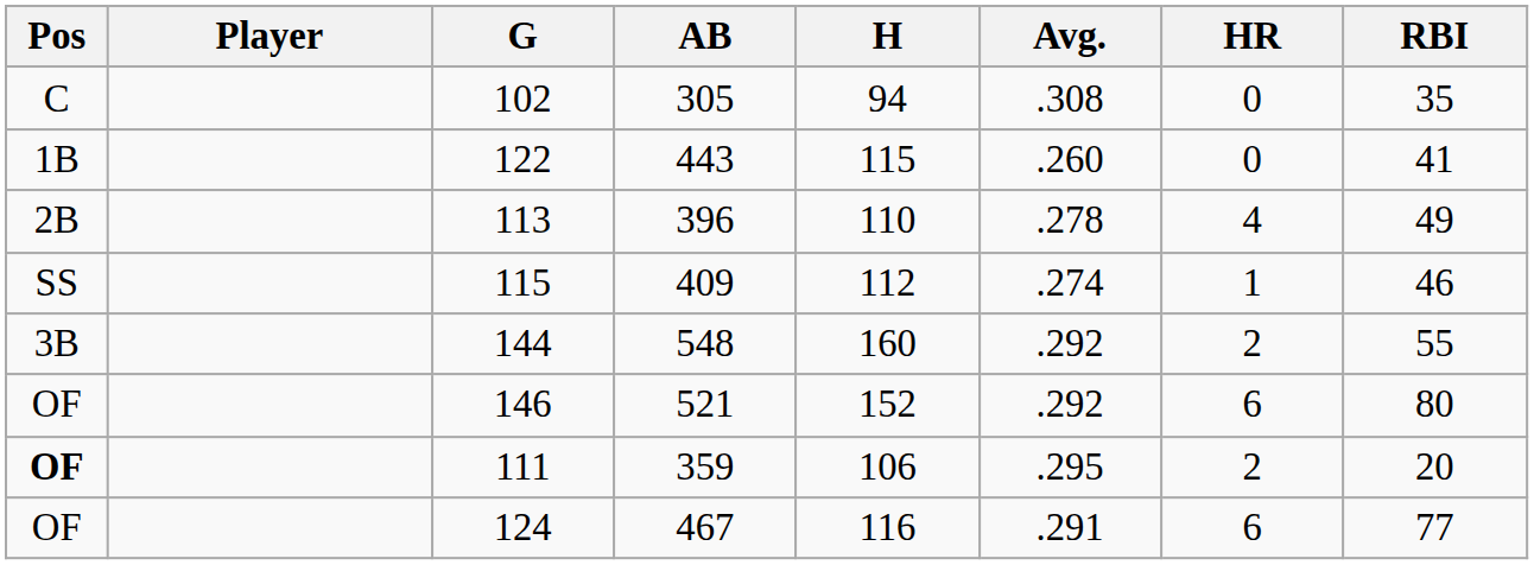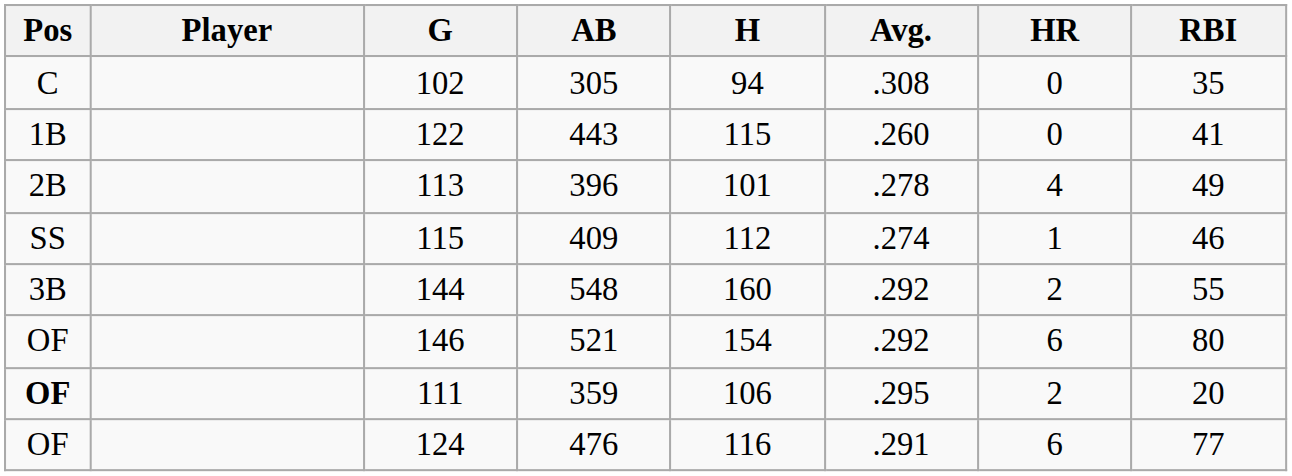113 | H: 110 -> 101
146 | H: 152 -> 154
124 | AB: 467 -> 476
